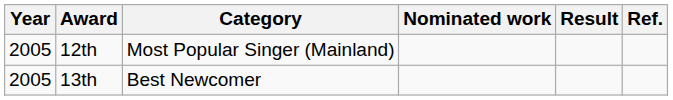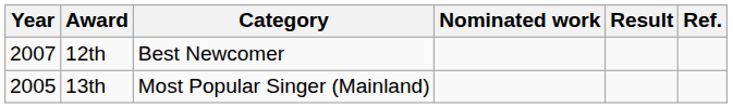12th | Year: 2005 -> 2007
12th | Category: Most Popular Singer (Mainland) -> Best Newcomer
13th | Category: Best Newcomer -> Most Popular Singer (Mainland)
